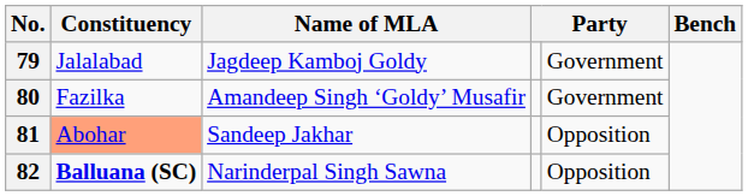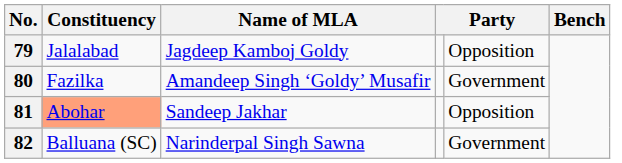79 | column 5: Government -> Opposition
82 | Constituency: bold -> normal
82 | column 5: Opposition -> Government
